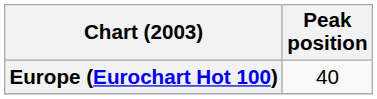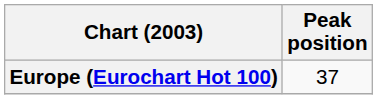Europe (Eurochart Hot 100) | Peak position: 40 -> 37
